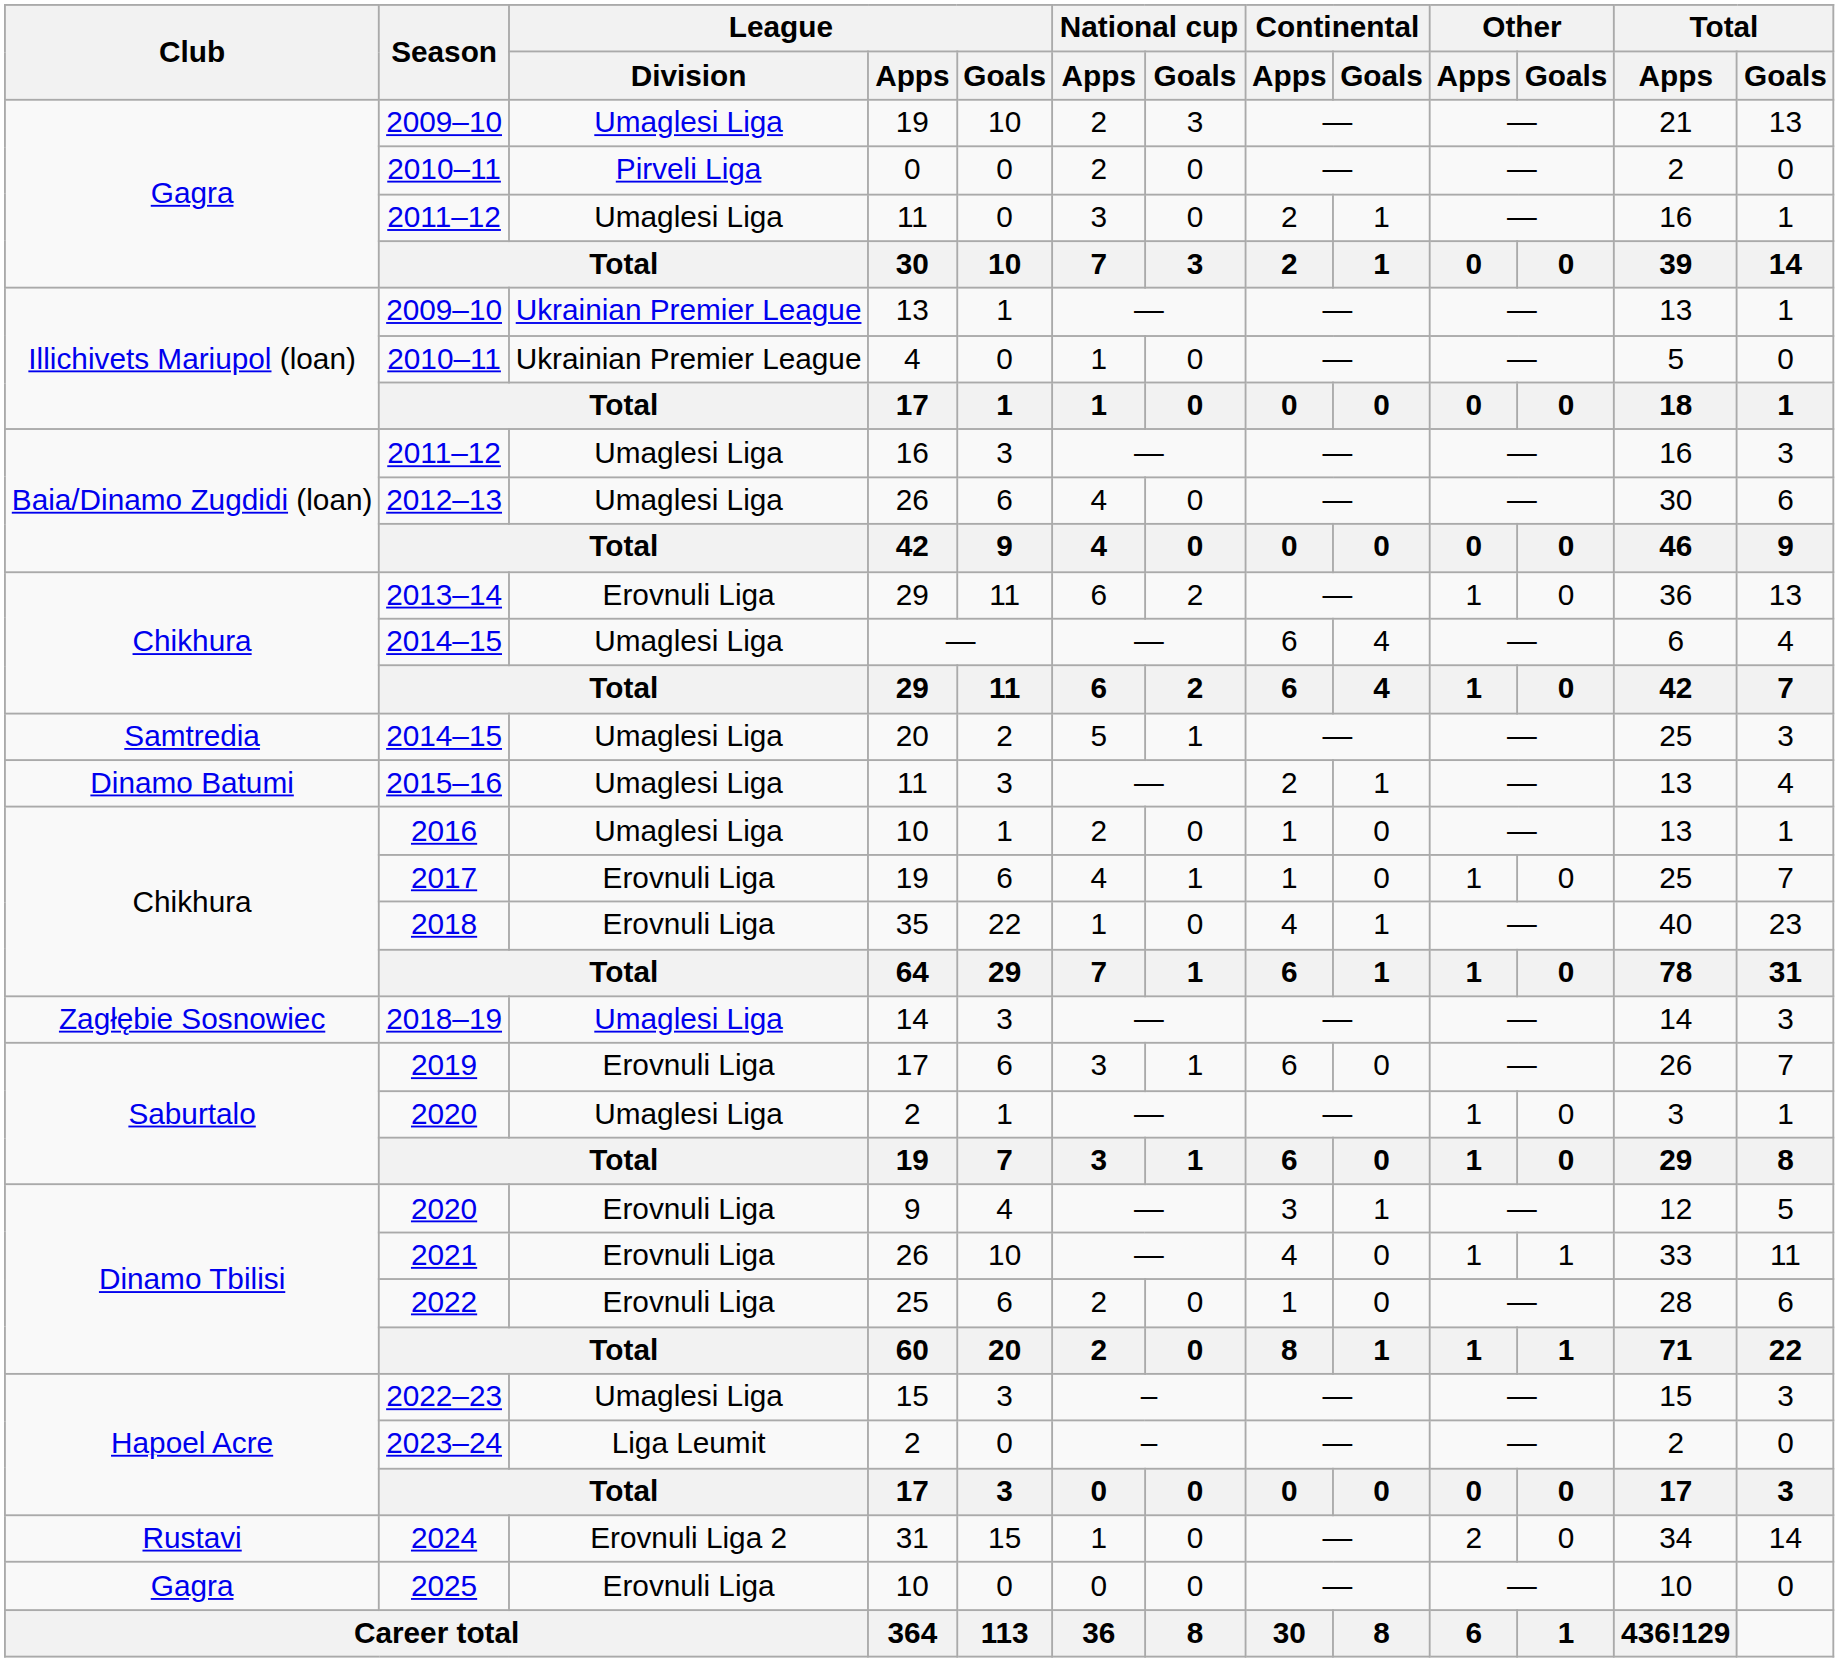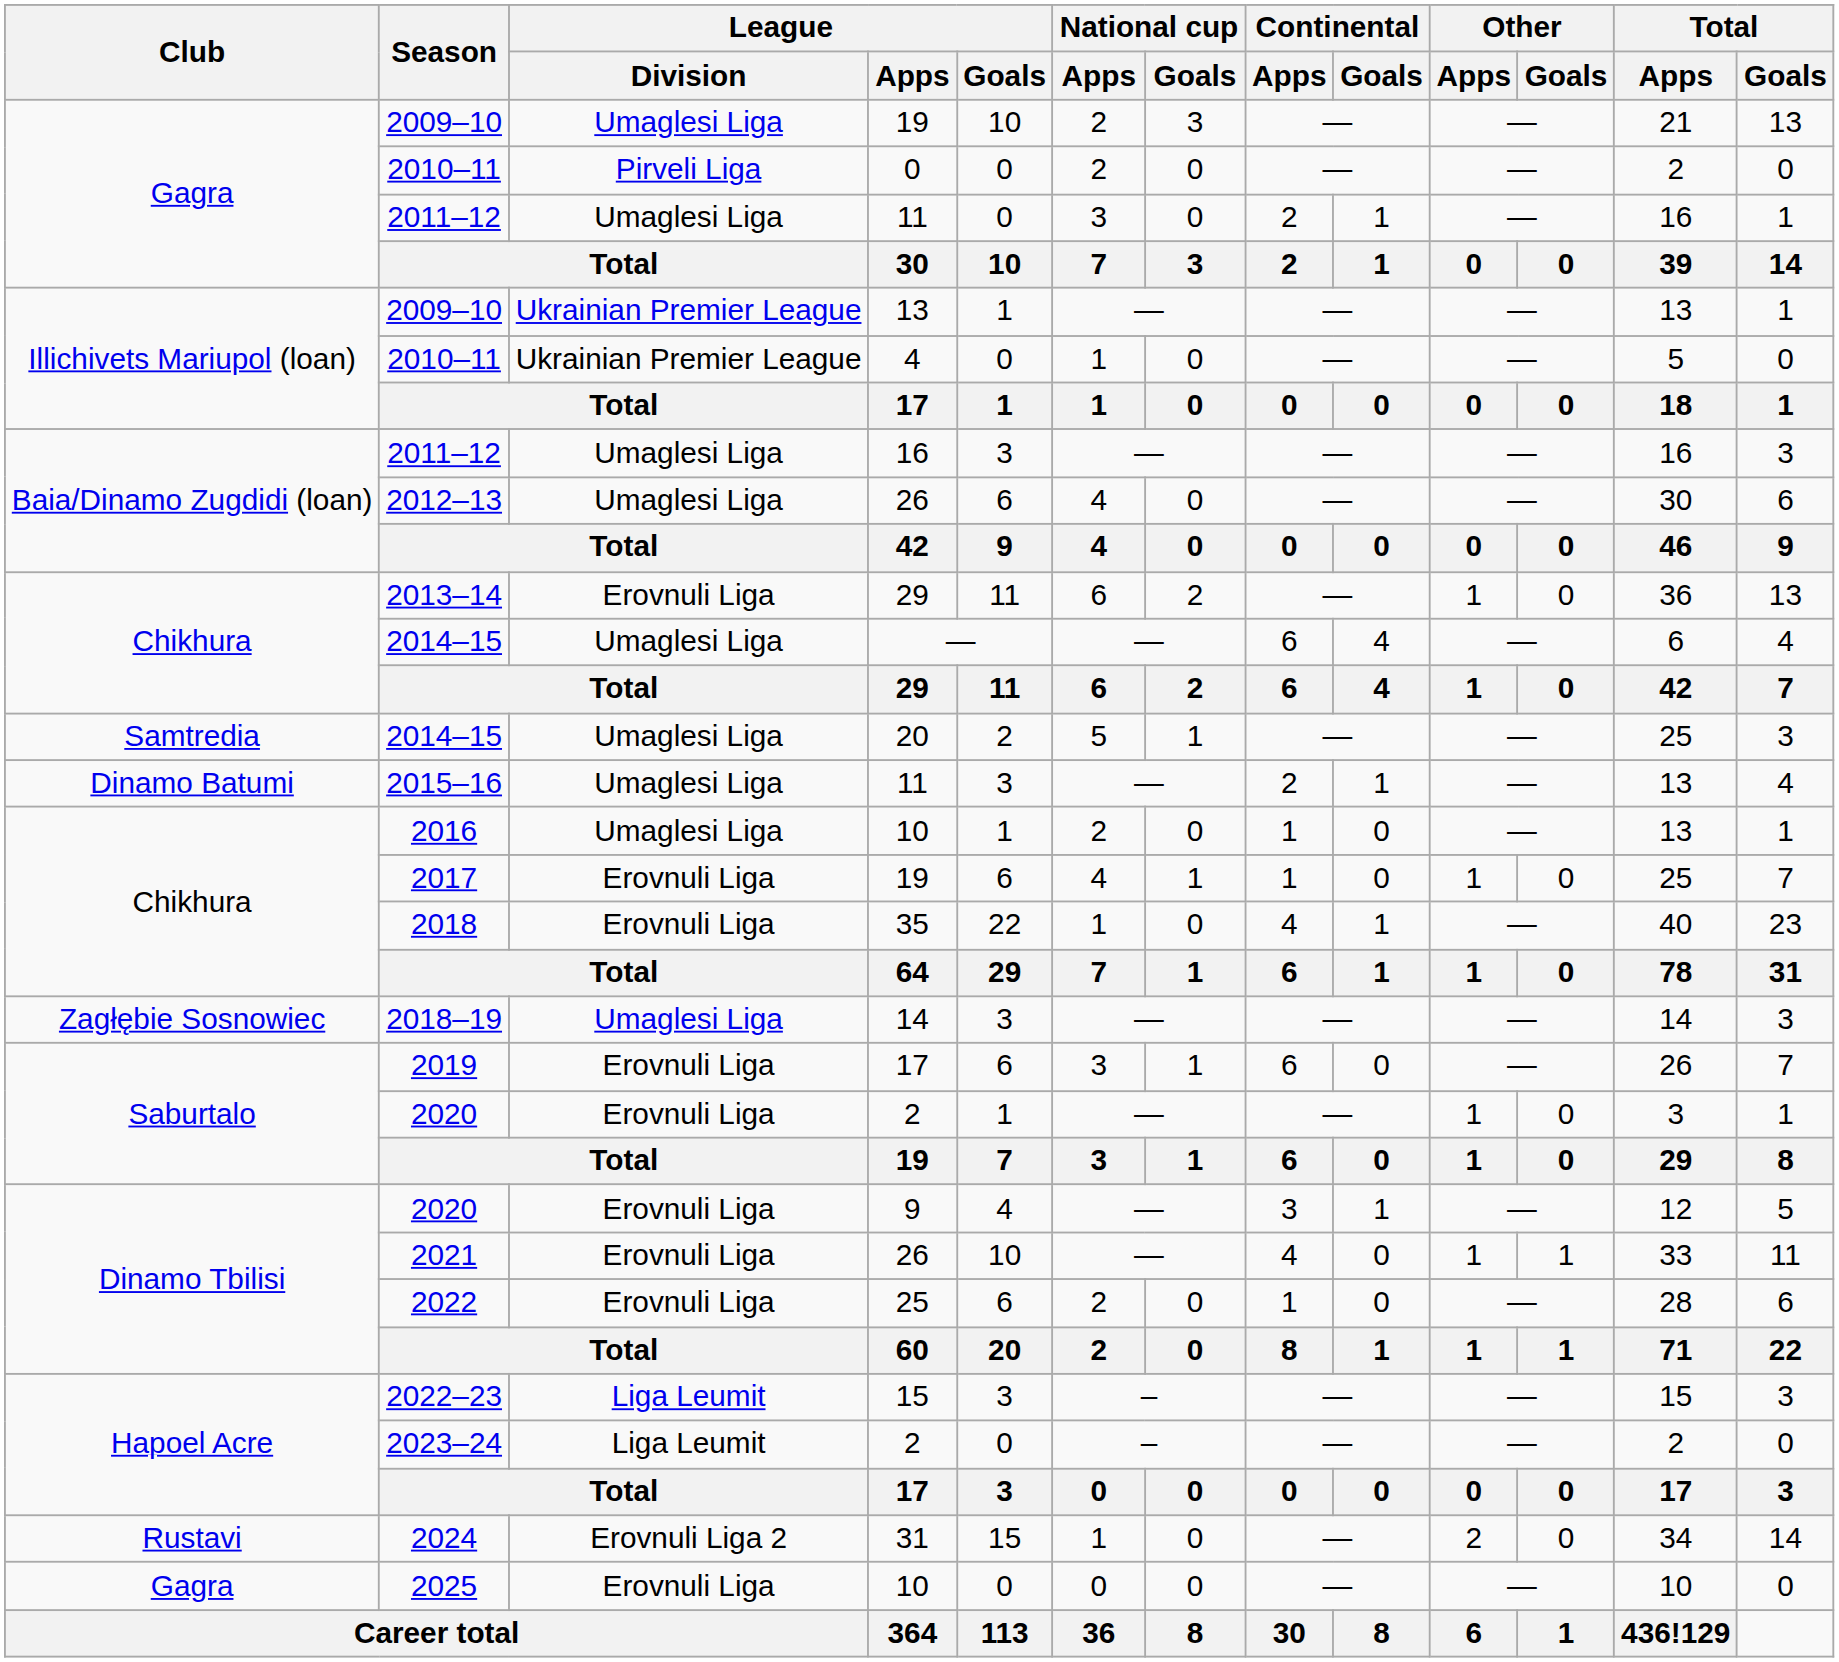2020 / 2 | League / Division: Umaglesi Liga -> Erovnuli Liga
2022–23 | League / Division: Umaglesi Liga -> Liga Leumit
